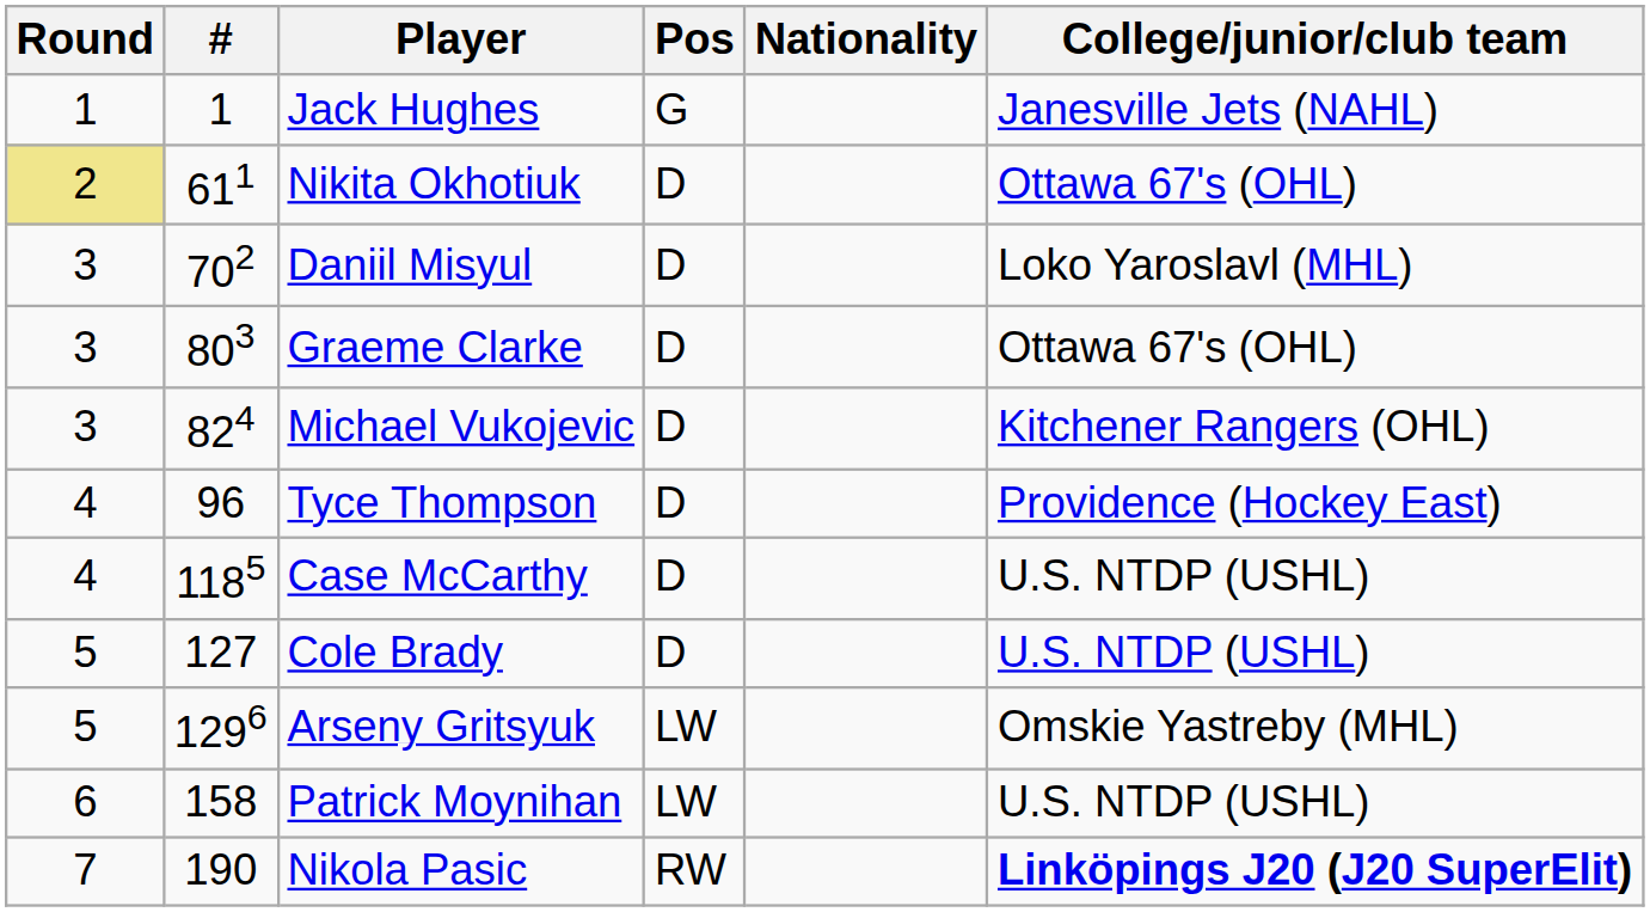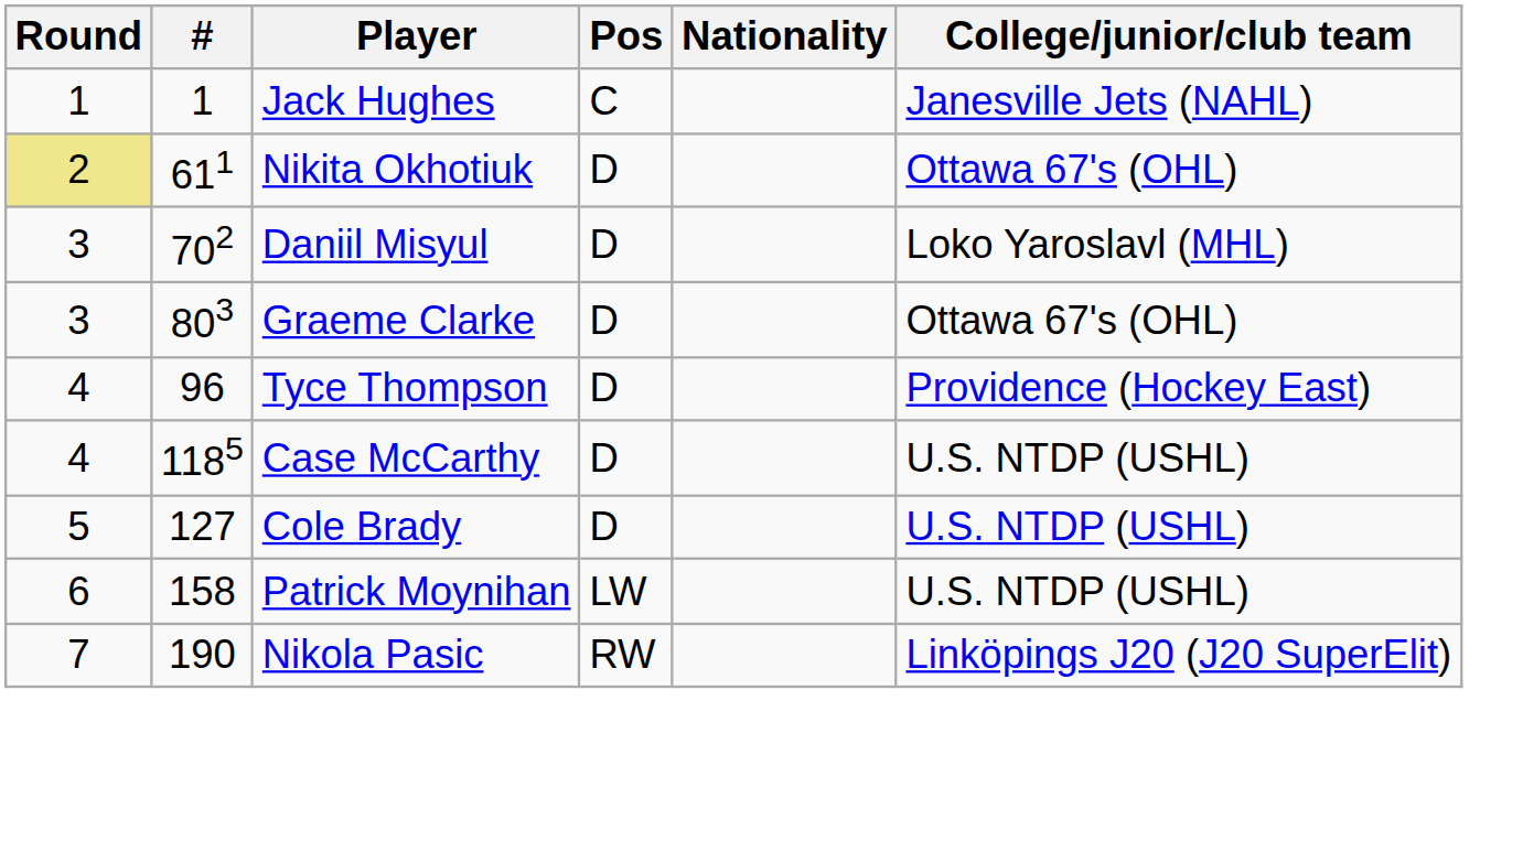Jack Hughes | Pos: G -> C
- row: 3 | 824 | Michael Vukojevic | D | Kitchener Rangers (OHL)
- row: 5 | 1296 | Arseny Gritsyuk | LW | Omskie Yastreby (MHL)
Nikola Pasic | College/junior/club team: bold -> normal
